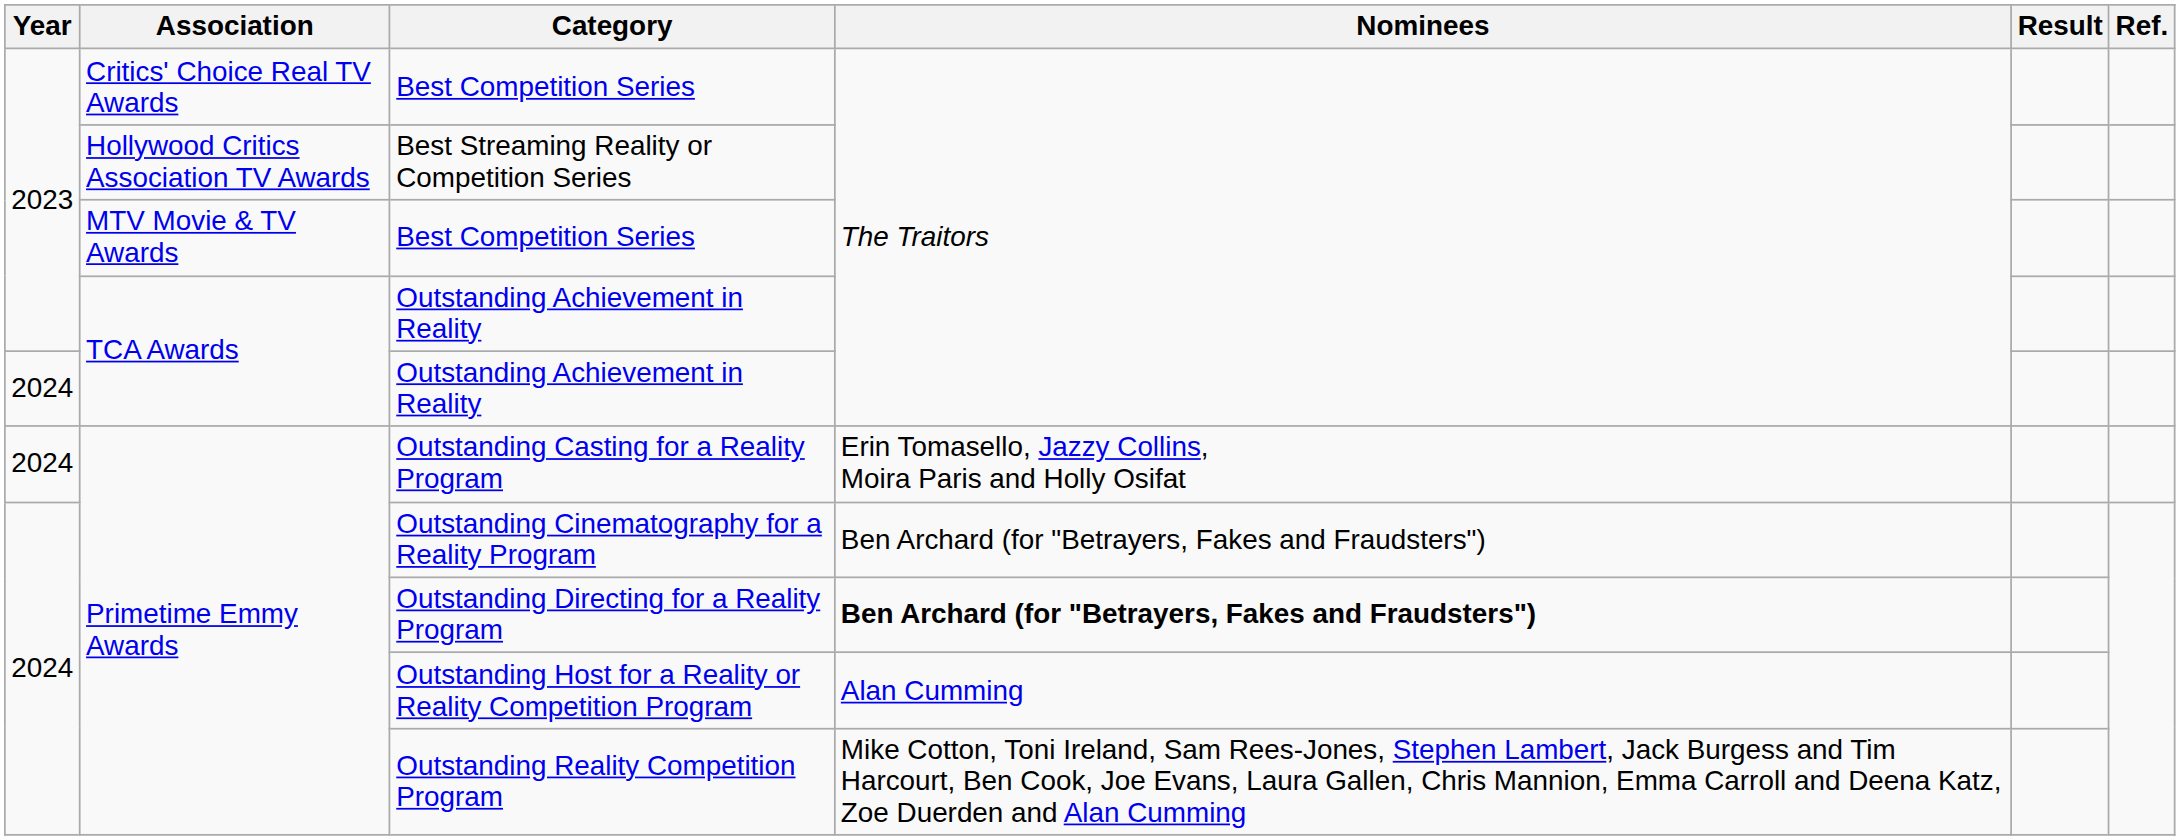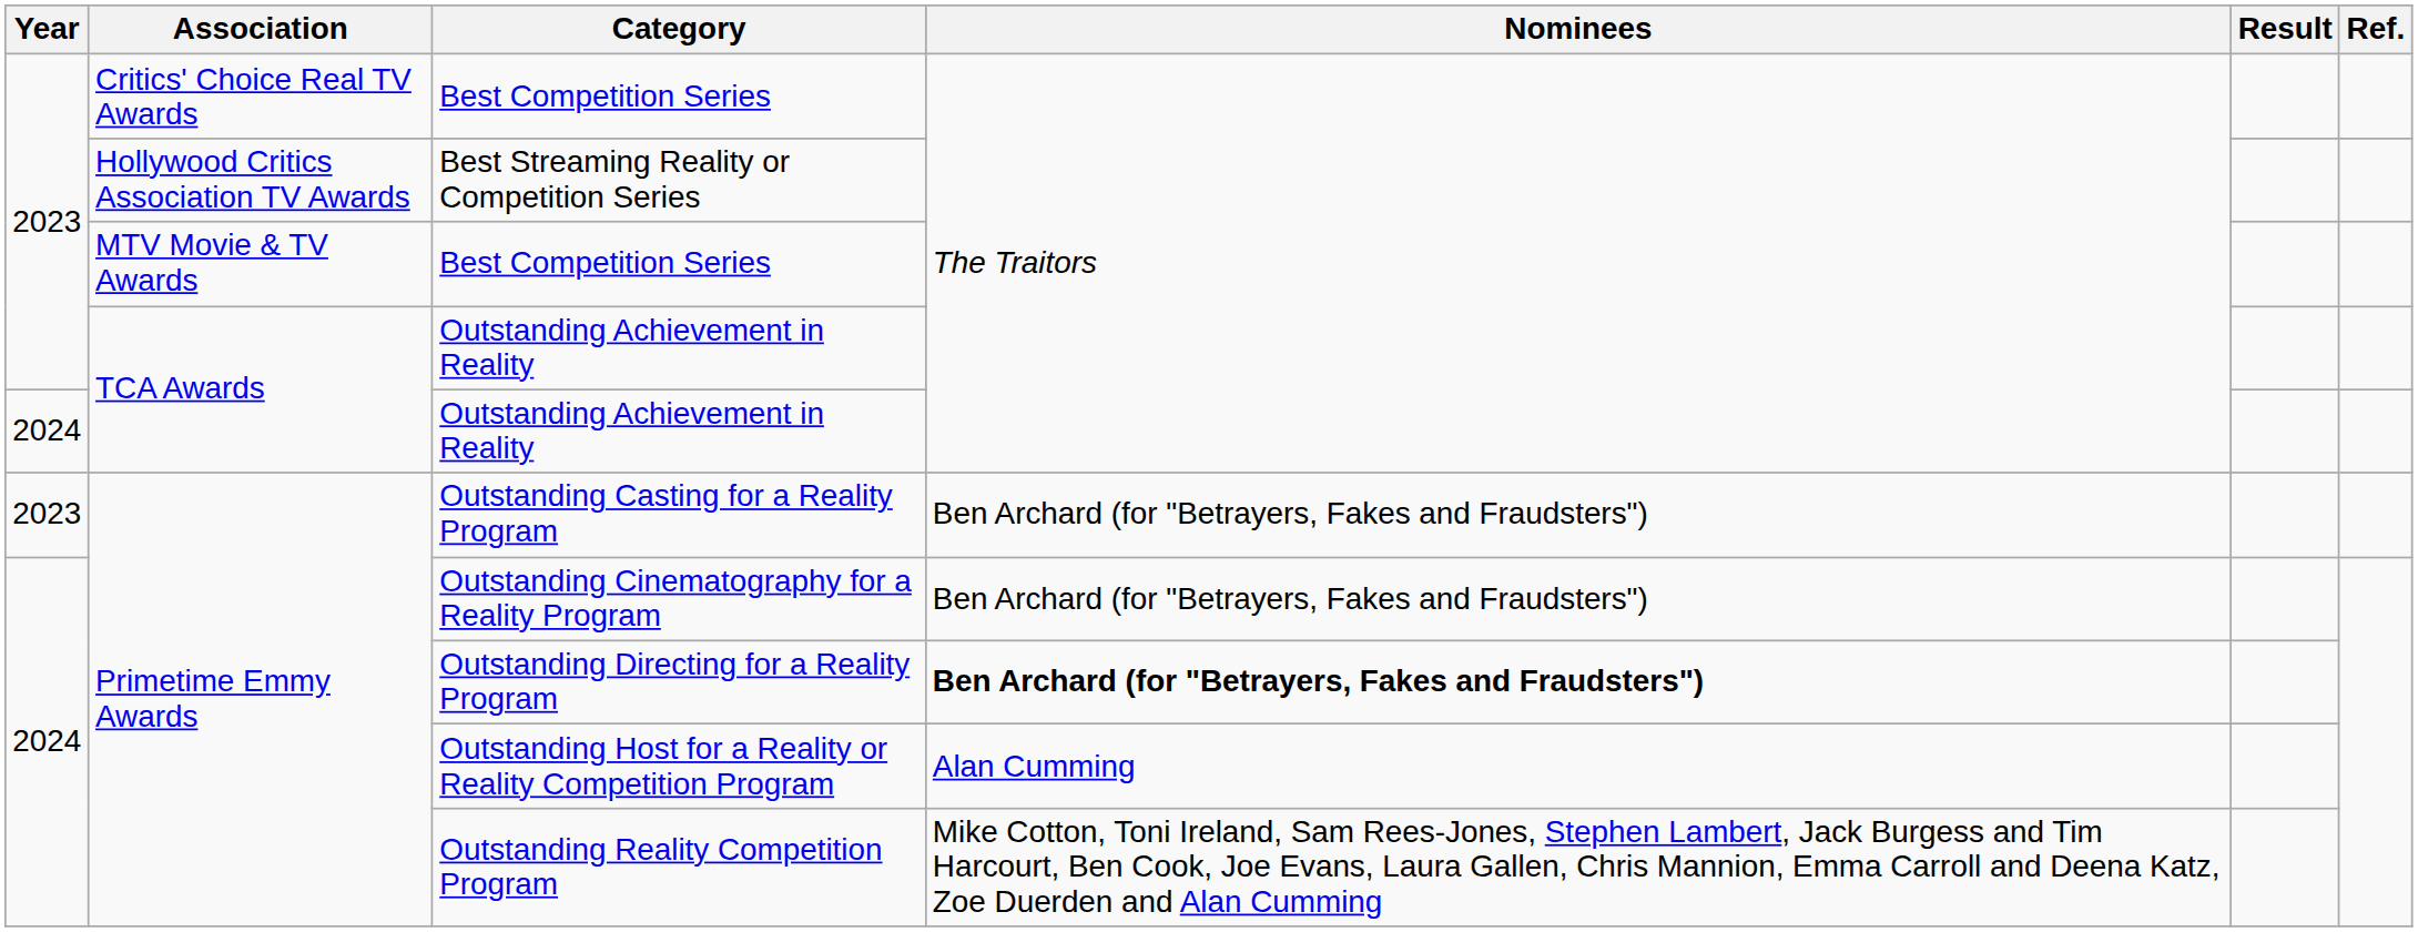Outstanding Casting for a Reality Program | Year: 2024 -> 2023
Outstanding Casting for a Reality Program | Nominees: Erin Tomasello, Jazzy Collins, Moira Paris and Holly Osifat -> Ben Archard (for "Betrayers, Fakes and Fraudsters")
